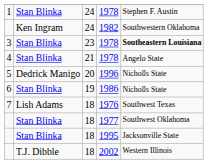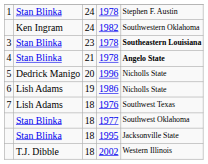4 / 1978 | column 5: normal -> bold
1986 | column 2: Stan Blinka -> Lish Adams
